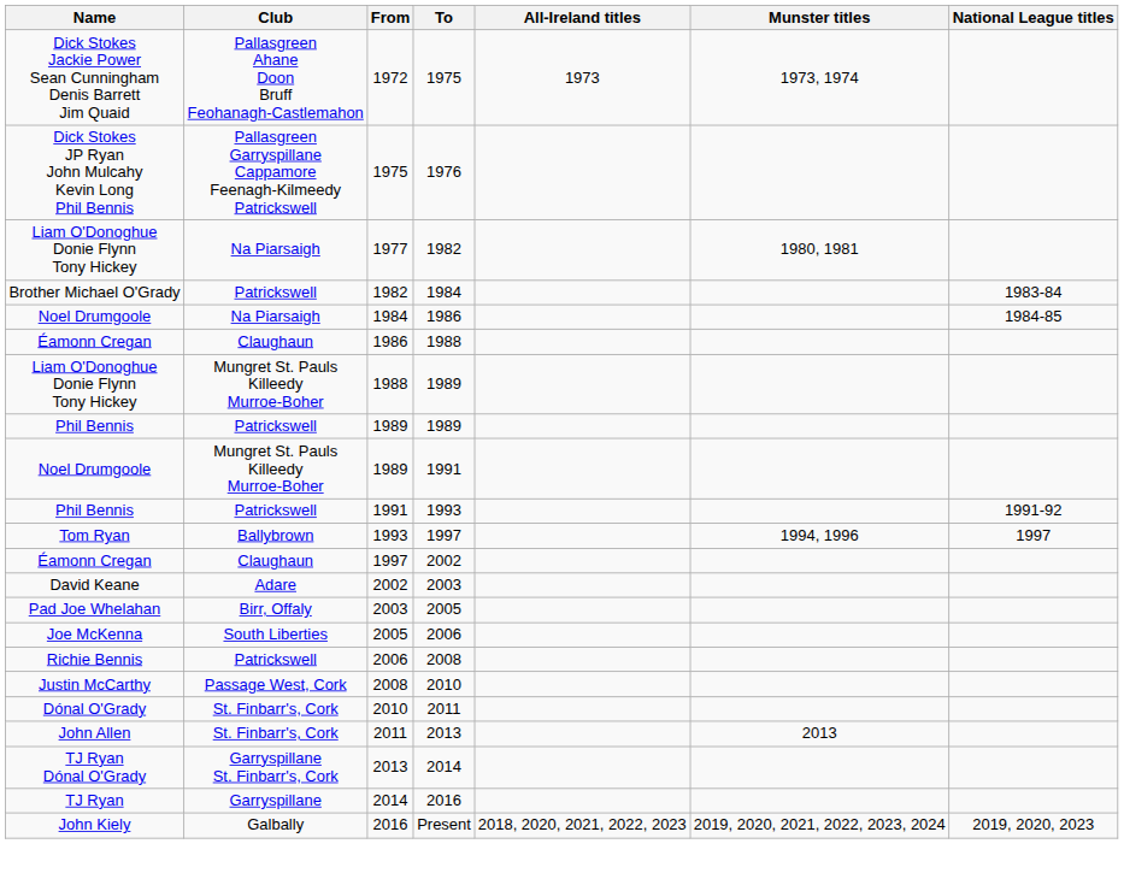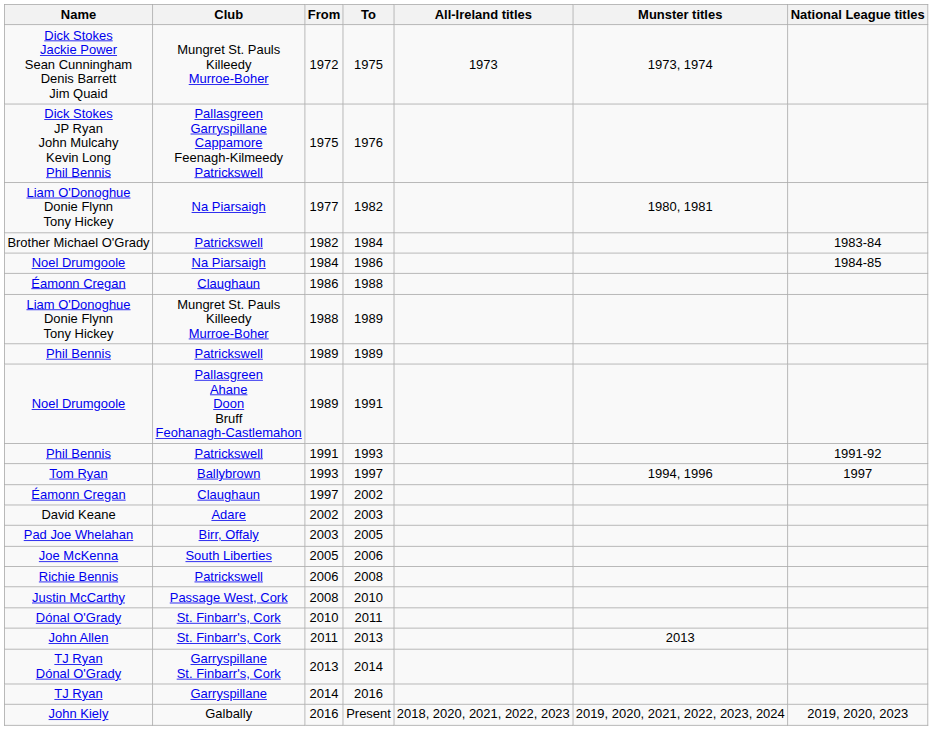1972 | Club: Pallasgreen Ahane Doon Bruff Feohanagh-Castlemahon -> Mungret St. Pauls Killeedy Murroe-Boher
1989 / 1991 | Club: Mungret St. Pauls Killeedy Murroe-Boher -> Pallasgreen Ahane Doon Bruff Feohanagh-Castlemahon
